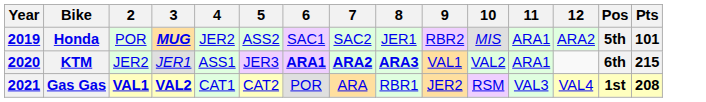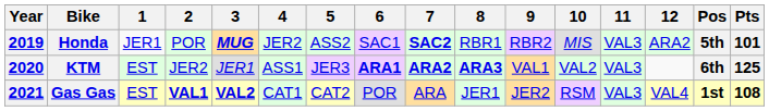+ column: 1 | JER1 | EST | EST
Honda | 7: normal -> bold
Honda | 8: JER1 -> RBR1
Honda | 11: ARA1 -> VAL3
KTM | 11: ARA1 -> VAL3
KTM | Pts: 215 -> 125
Gas Gas | 8: RBR1 -> JER1
Gas Gas | Pts: 208 -> 108
